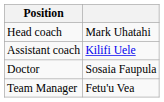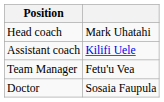rows swapped: Team Manager <-> Doctor
